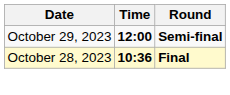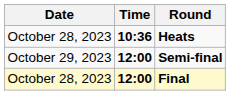+ row: October 28, 2023 | 10:36 | Heats
Final | Time: 10:36 -> 12:00
